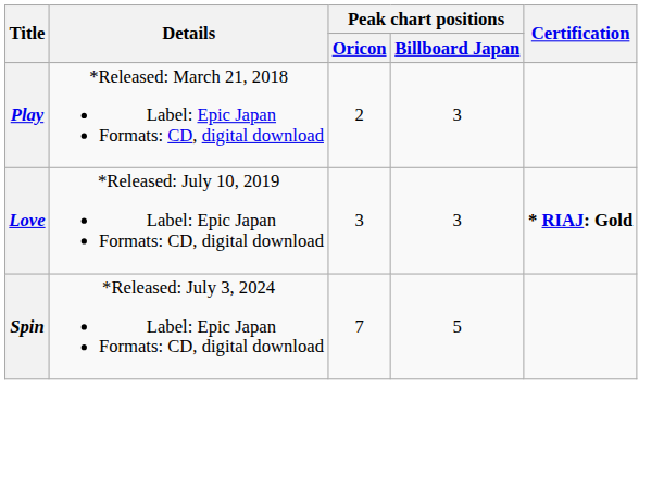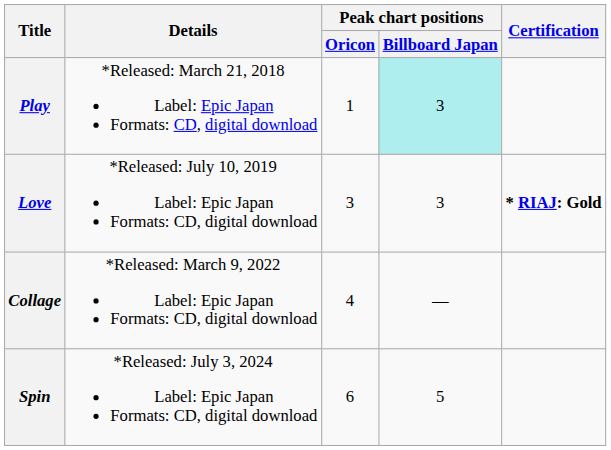Play | Peak chart positions / Oricon: 2 -> 1
Play | Peak chart positions / Billboard Japan: no background -> paleturquoise background
+ row: Collage | *Released: March 9, 2022 Label: Epic Japan Formats: CD, digital download | 4 | —
Spin | Peak chart positions / Oricon: 7 -> 6
